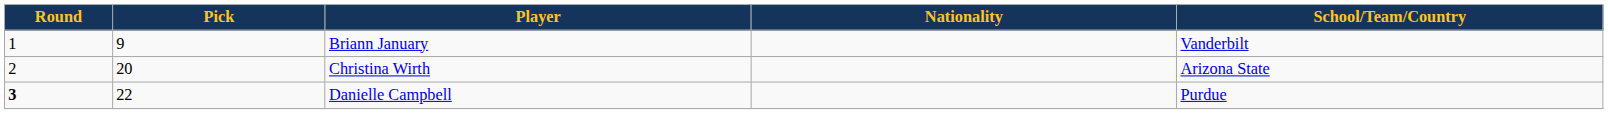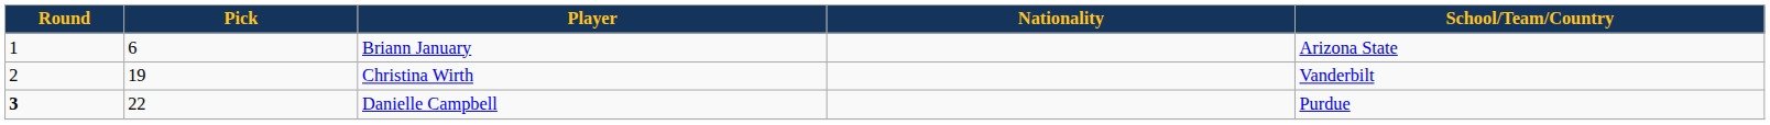Briann January | Pick: 9 -> 6
Briann January | School/Team/Country: Vanderbilt -> Arizona State
Christina Wirth | Pick: 20 -> 19
Christina Wirth | School/Team/Country: Arizona State -> Vanderbilt
